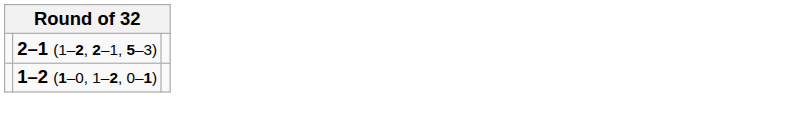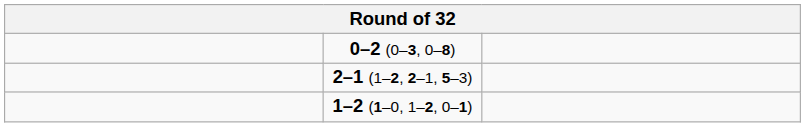+ row: 0–2 (0–3, 0–8)
